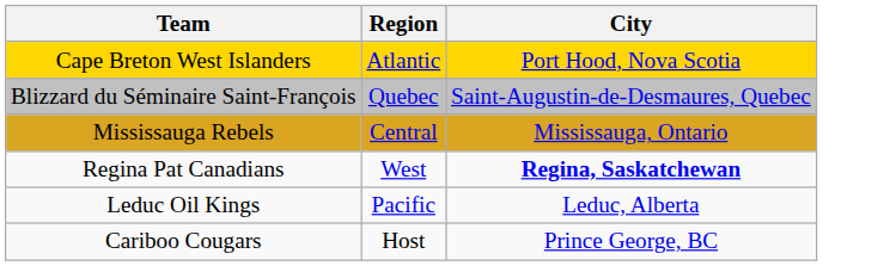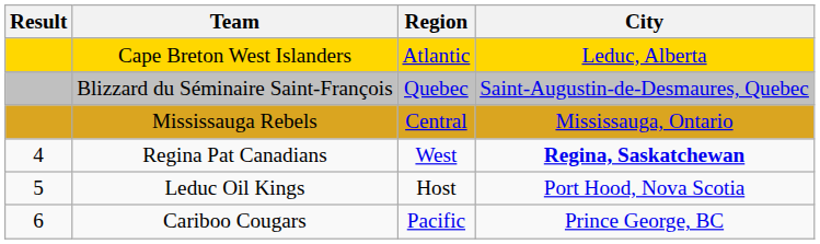+ column: Result | 4 | 5 | 6
Cape Breton West Islanders | City: Port Hood, Nova Scotia -> Leduc, Alberta
Leduc Oil Kings | Region: Pacific -> Host
Leduc Oil Kings | City: Leduc, Alberta -> Port Hood, Nova Scotia
Cariboo Cougars | Region: Host -> Pacific
